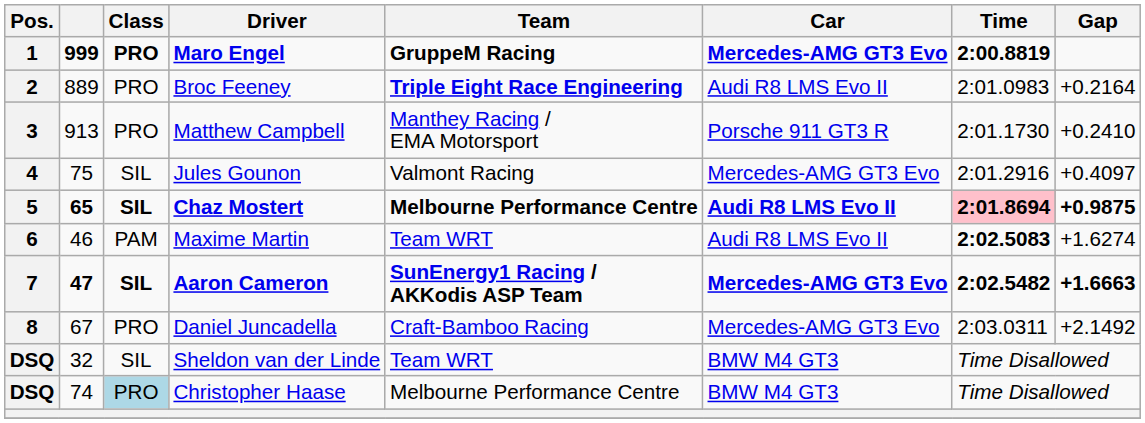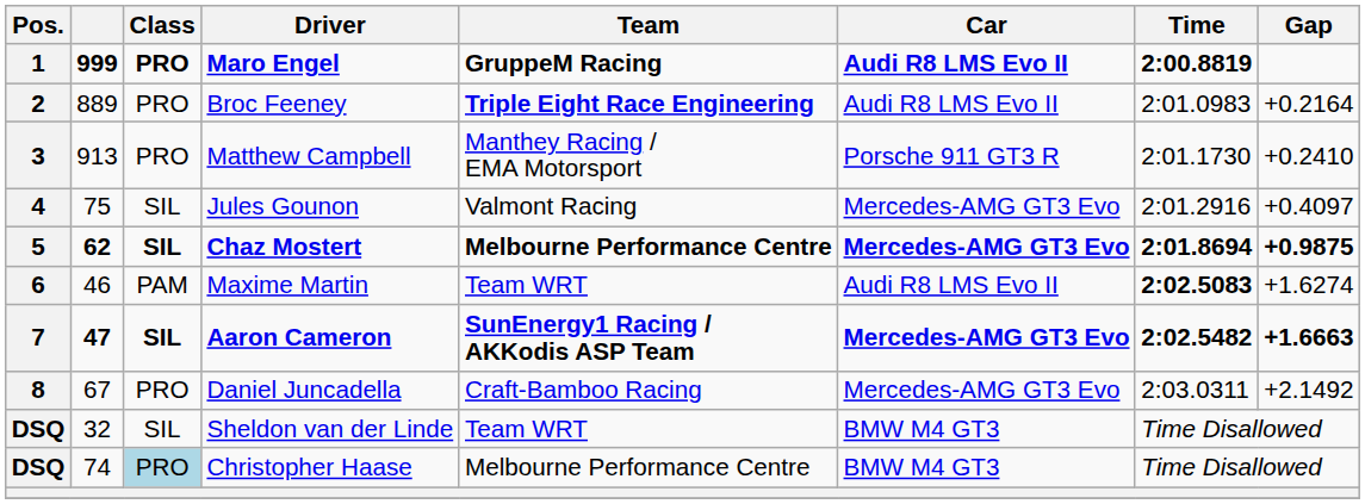1 | Car: Mercedes-AMG GT3 Evo -> Audi R8 LMS Evo II
5 | column 2: 65 -> 62
5 | Car: Audi R8 LMS Evo II -> Mercedes-AMG GT3 Evo
5 | Time: pink background -> no background
